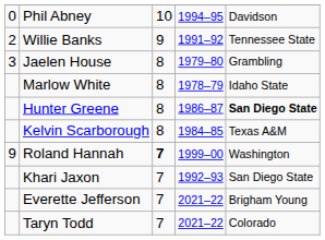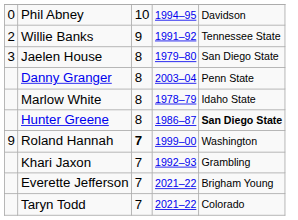Jaelen House | column 5: Grambling -> San Diego State
+ row: Danny Granger | 8 | 2003–04 | Penn State
- row: Kelvin Scarborough | 8 | 1984–85 | Texas A&M
Khari Jaxon | column 5: San Diego State -> Grambling
